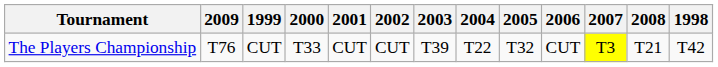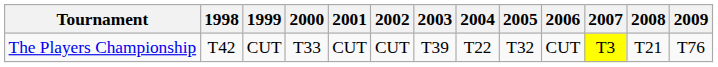columns swapped: 1998 <-> 2009
